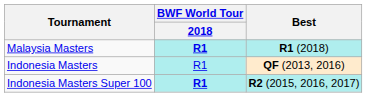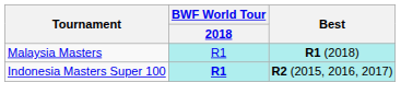Malaysia Masters | BWF World Tour / 2018: bold -> normal
- row: Indonesia Masters | R1 | QF (2013, 2016)
